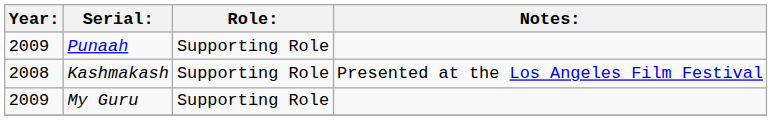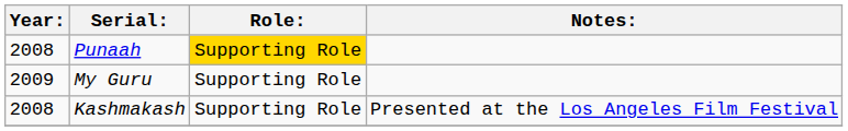Punaah | Year:: 2009 -> 2008
Punaah | Role:: no background -> gold background
rows swapped: My Guru <-> Kashmakash
